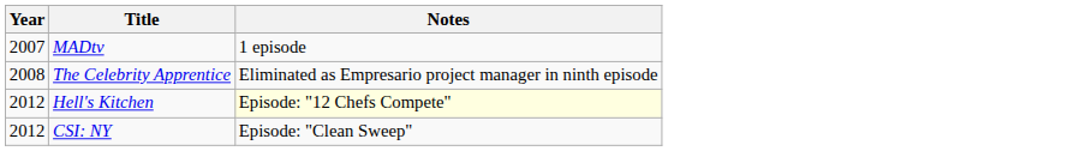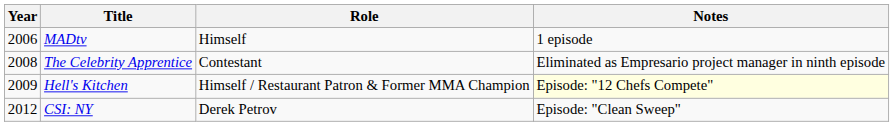+ column: Role | Himself | Contestant | Himself / Restaurant Patron & Former MMA Champion | Derek Petrov
MADtv | Year: 2007 -> 2006
Hell's Kitchen | Year: 2012 -> 2009
